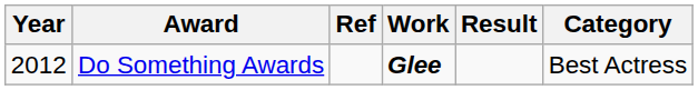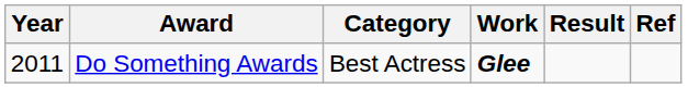columns swapped: Category <-> Ref
Do Something Awards | Year: 2012 -> 2011
